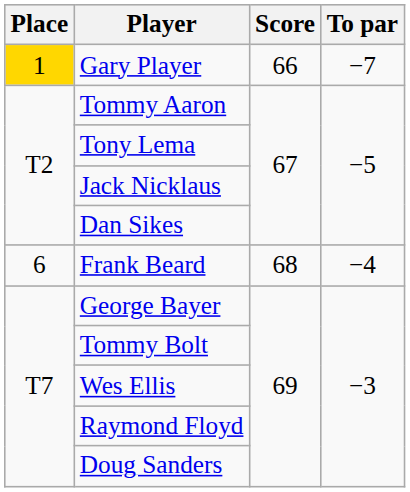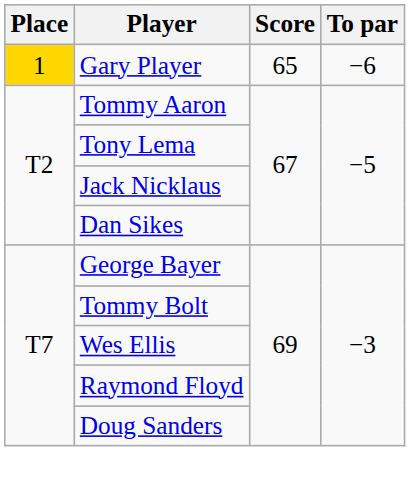Gary Player | Score: 66 -> 65
Gary Player | To par: −7 -> −6
- row: 6 | Frank Beard | 68 | −4
